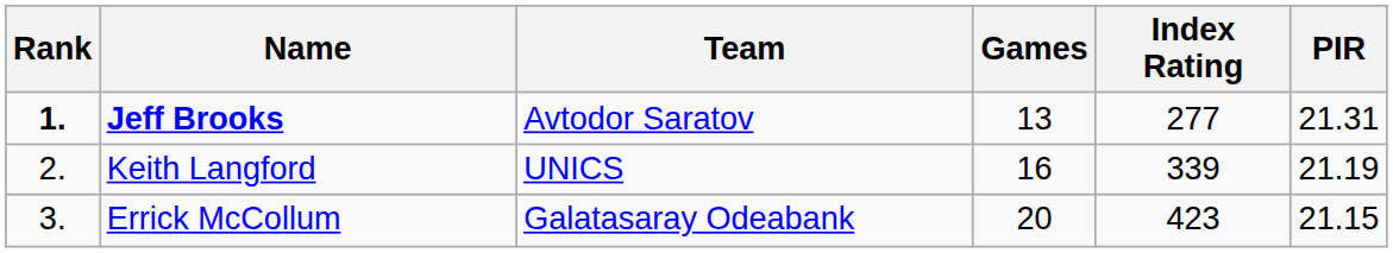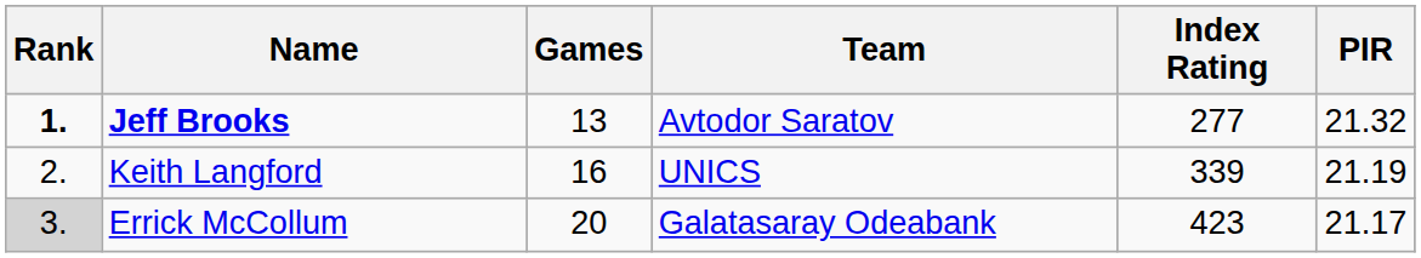columns swapped: Team <-> Games
Jeff Brooks | PIR: 21.31 -> 21.32
Errick McCollum | Rank: no background -> lightgrey background
Errick McCollum | PIR: 21.15 -> 21.17
